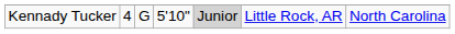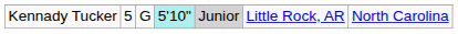Kennady Tucker | column 2: 4 -> 5
Kennady Tucker | column 4: no background -> paleturquoise background
